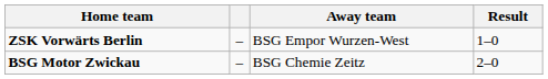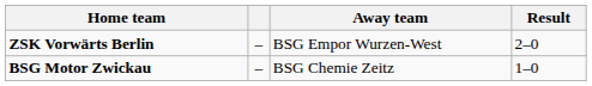ZSK Vorwärts Berlin | Result: 1–0 -> 2–0
BSG Motor Zwickau | Result: 2–0 -> 1–0
